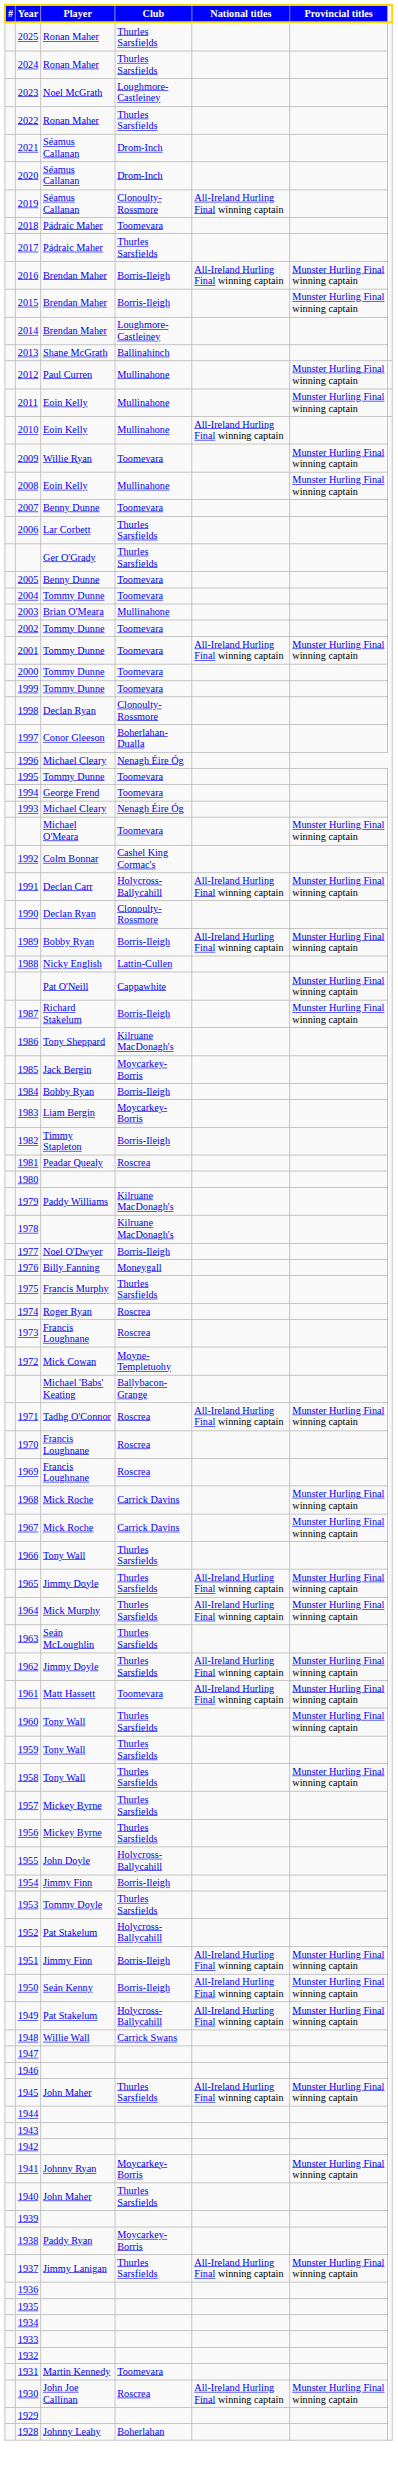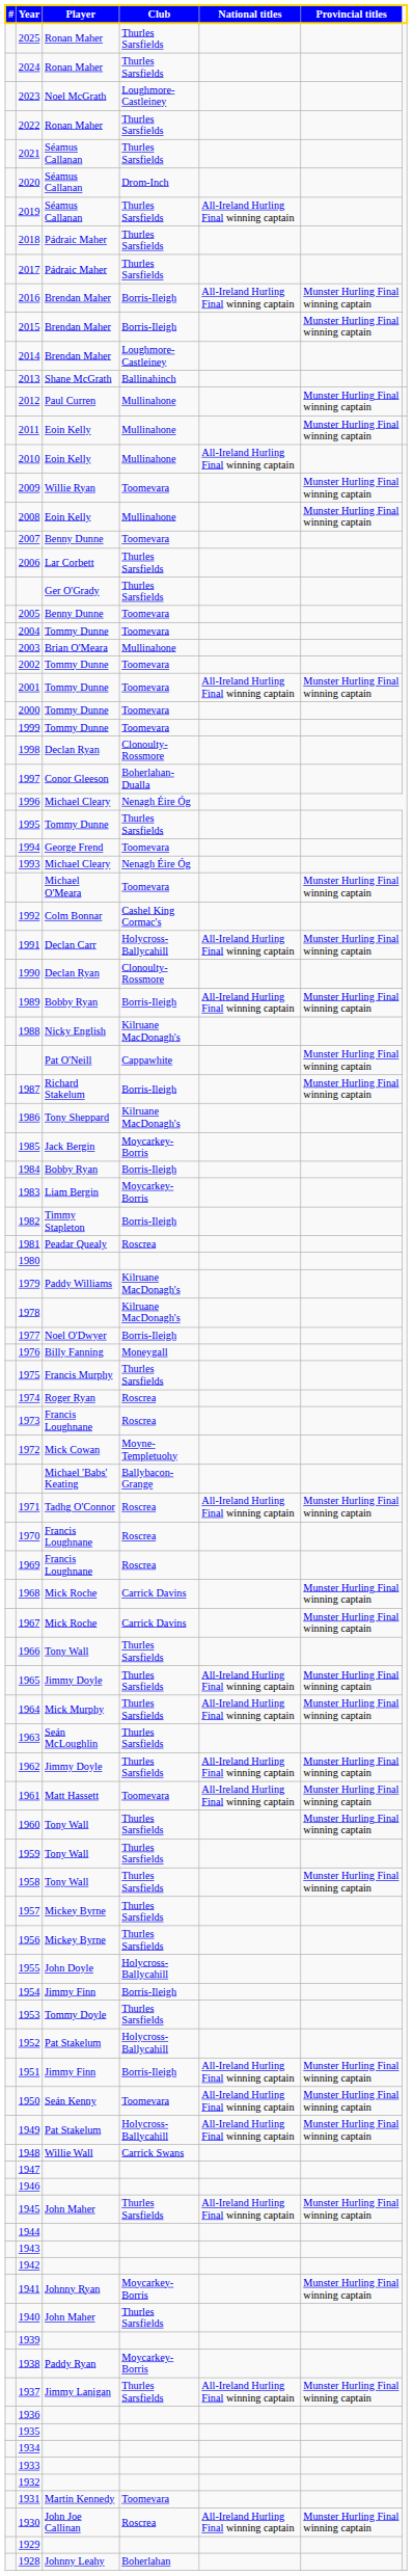2021 | Club: Drom-Inch -> Thurles Sarsfields
2019 | Club: Clonoulty-Rossmore -> Thurles Sarsfields
2018 | Club: Toomevara -> Thurles Sarsfields
1995 | Club: Toomevara -> Thurles Sarsfields
1988 | Club: Lattin-Cullen -> Kilruane MacDonagh's
1950 | Club: Borris-Ileigh -> Toomevara
